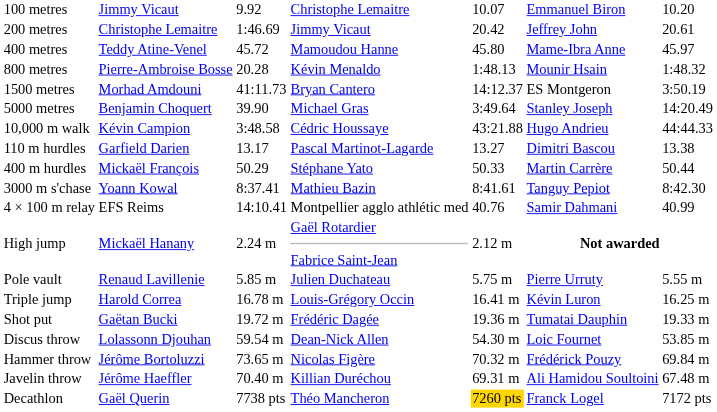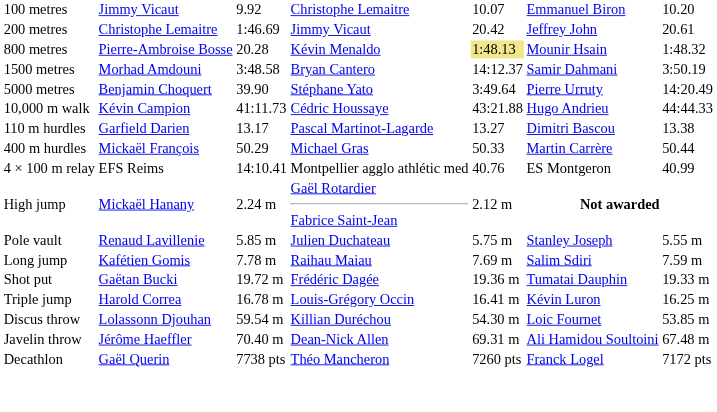- row: 400 metres | Teddy Atine-Venel | 45.72 | Mamoudou Hanne | 45.80 | Mame-Ibra Anne | 45.97
800 metres | column 5: no background -> khaki background
1500 metres | column 3: 41:11.73 -> 3:48.58
1500 metres | column 6: ES Montgeron -> Samir Dahmani
5000 metres | column 4: Michael Gras -> Stéphane Yato
5000 metres | column 6: Stanley Joseph -> Pierre Urruty
10,000 m walk | column 3: 3:48.58 -> 41:11.73
400 m hurdles | column 4: Stéphane Yato -> Michael Gras
- row: 3000 m s'chase | Yoann Kowal | 8:37.41 | Mathieu Bazin | 8:41.61 | Tanguy Pepiot | 8:42.30
4 × 100 m relay | column 6: Samir Dahmani -> ES Montgeron
Pole vault | column 6: Pierre Urruty -> Stanley Joseph
+ row: Long jump | Kafétien Gomis | 7.78 m | Raihau Maiau | 7.69 m | Salim Sdiri | 7.59 m
rows swapped: Triple jump <-> Shot put
Discus throw | column 4: Dean-Nick Allen -> Killian Duréchou
- row: Hammer throw | Jérôme Bortoluzzi | 73.65 m | Nicolas Figère | 70.32 m | Frédérick Pouzy | 69.84 m
Javelin throw | column 4: Killian Duréchou -> Dean-Nick Allen
Decathlon | column 5: gold background -> no background
